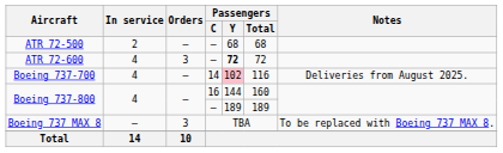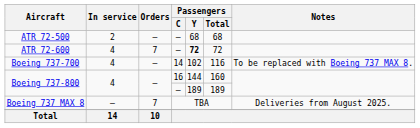ATR 72-600 | Orders: 3 -> 7
Boeing 737-700 | Passengers / Y: pink background -> no background
Boeing 737-700 | Notes: Deliveries from August 2025. -> To be replaced with Boeing 737 MAX 8.
Boeing 737 MAX 8 | Orders: 3 -> 7
Boeing 737 MAX 8 | Notes: To be replaced with Boeing 737 MAX 8. -> Deliveries from August 2025.
